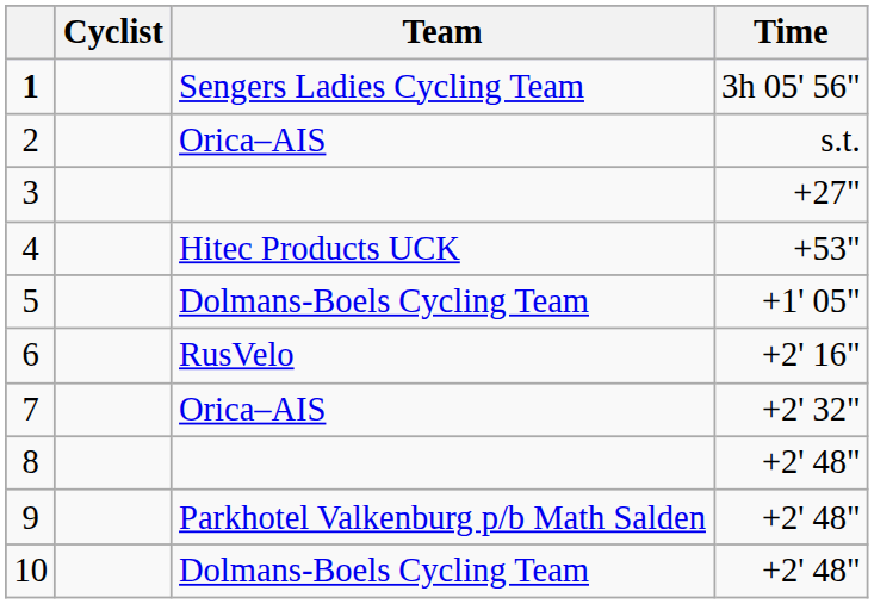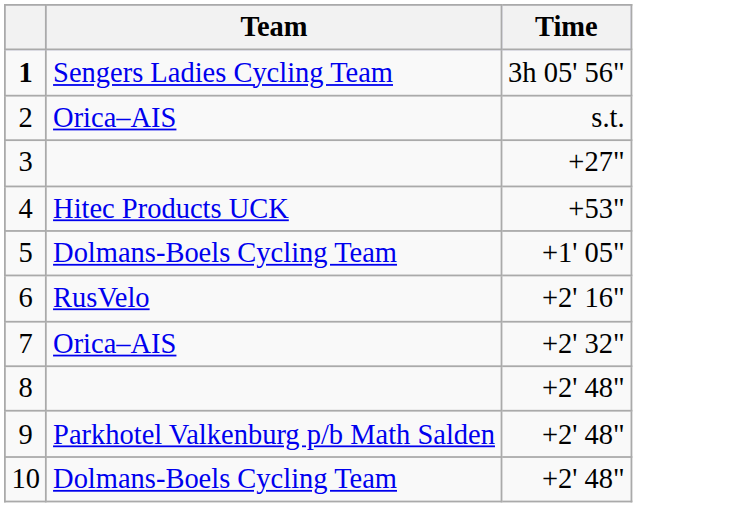- column: Cyclist
